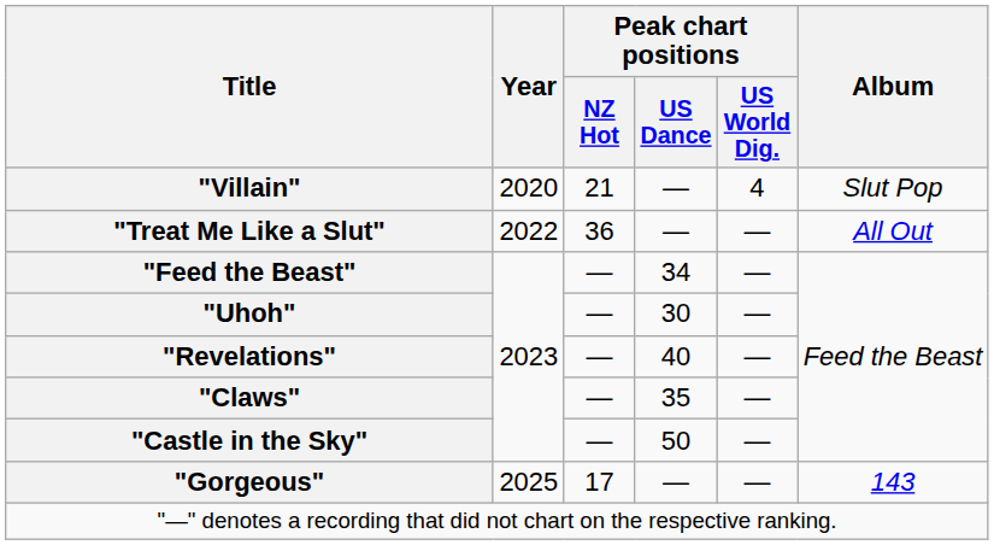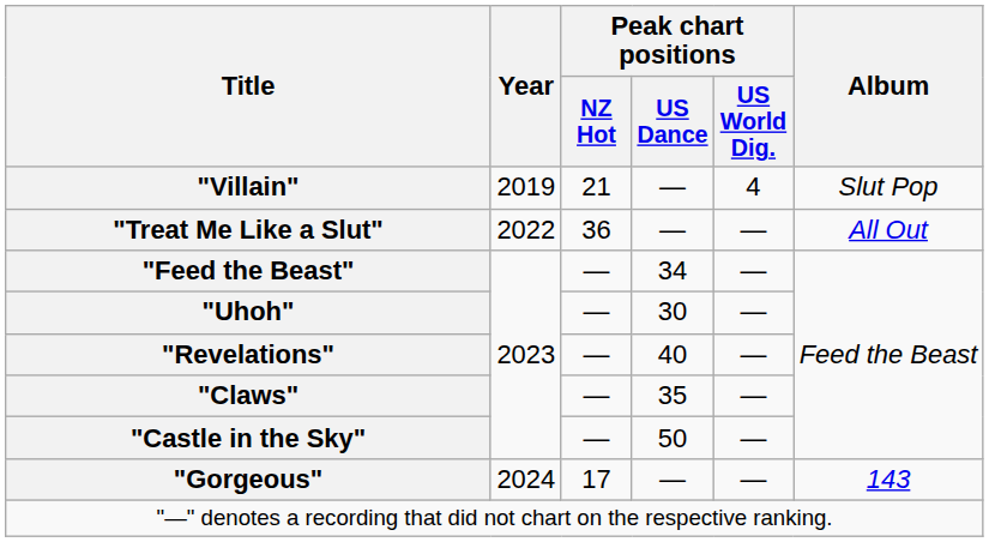"Villain" | Year: 2020 -> 2019
"Gorgeous" | Year: 2025 -> 2024
